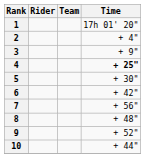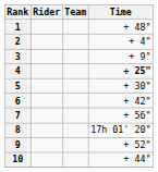1 | Time: 17h 01' 20" -> + 48"
8 | Time: + 48" -> 17h 01' 20"
